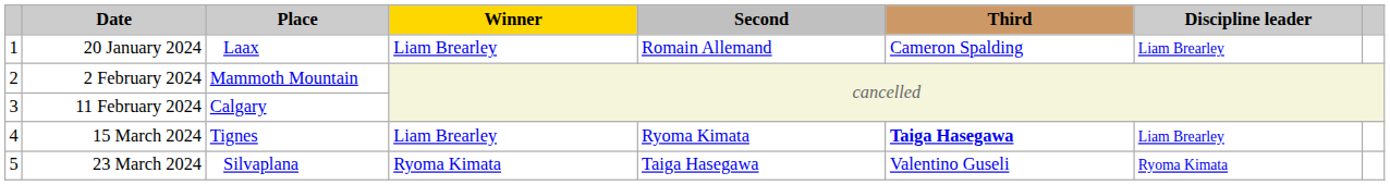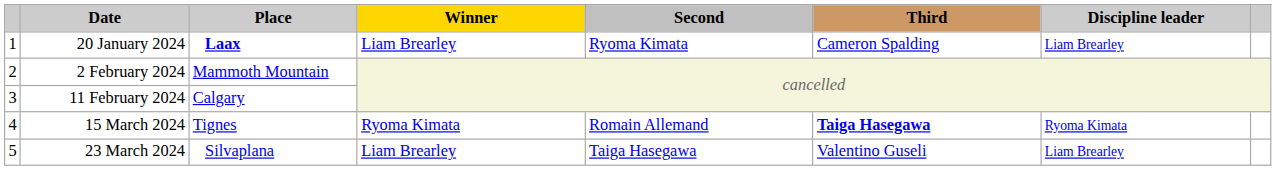20 January 2024 | Place: normal -> bold
20 January 2024 | Second: Romain Allemand -> Ryoma Kimata
15 March 2024 | Winner: Liam Brearley -> Ryoma Kimata
15 March 2024 | Second: Ryoma Kimata -> Romain Allemand
15 March 2024 | Discipline leader: Liam Brearley -> Ryoma Kimata
23 March 2024 | Winner: Ryoma Kimata -> Liam Brearley
23 March 2024 | Discipline leader: Ryoma Kimata -> Liam Brearley
